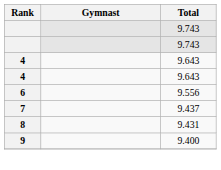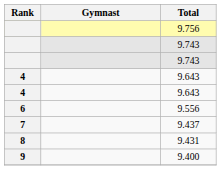+ row: 9.756
